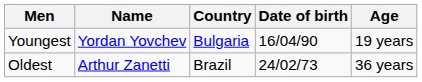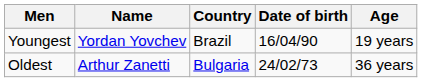Youngest | Country: Bulgaria -> Brazil
Oldest | Country: Brazil -> Bulgaria
